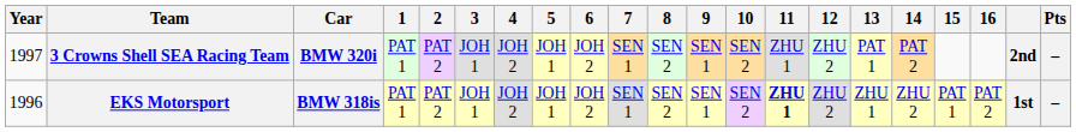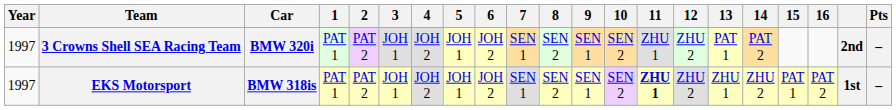EKS Motorsport | Year: 1996 -> 1997
